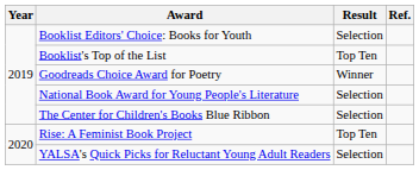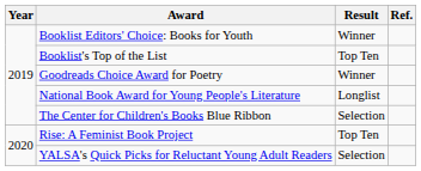Booklist Editors' Choice: Books for Youth | Result: Selection -> Winner
National Book Award for Young People's Literature | Result: Selection -> Longlist
